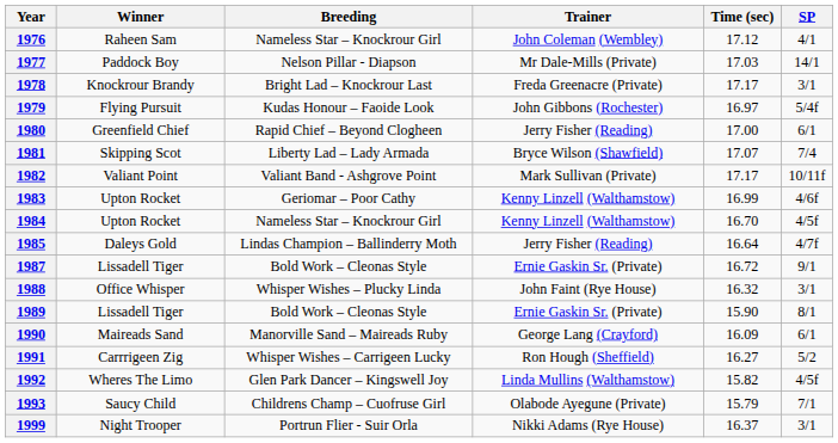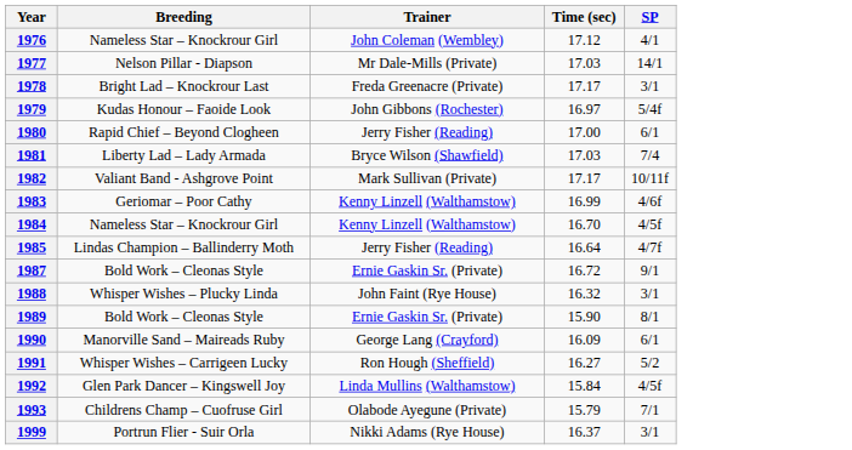- column: Winner | Raheen Sam | Paddock Boy | Knockrour Brandy | Flying Pursuit | Greenfield Chief | Skipping Scot | Valiant Point | Upton Rocket | Upton Rocket | Daleys Gold | Lissadell Tiger | Office Whisper | Lissadell Tiger | Maireads Sand | Carrrigeen Zig | Wheres The Limo | Saucy Child | Night Trooper
1981 | Time (sec): 17.07 -> 17.03
1992 | Time (sec): 15.82 -> 15.84
